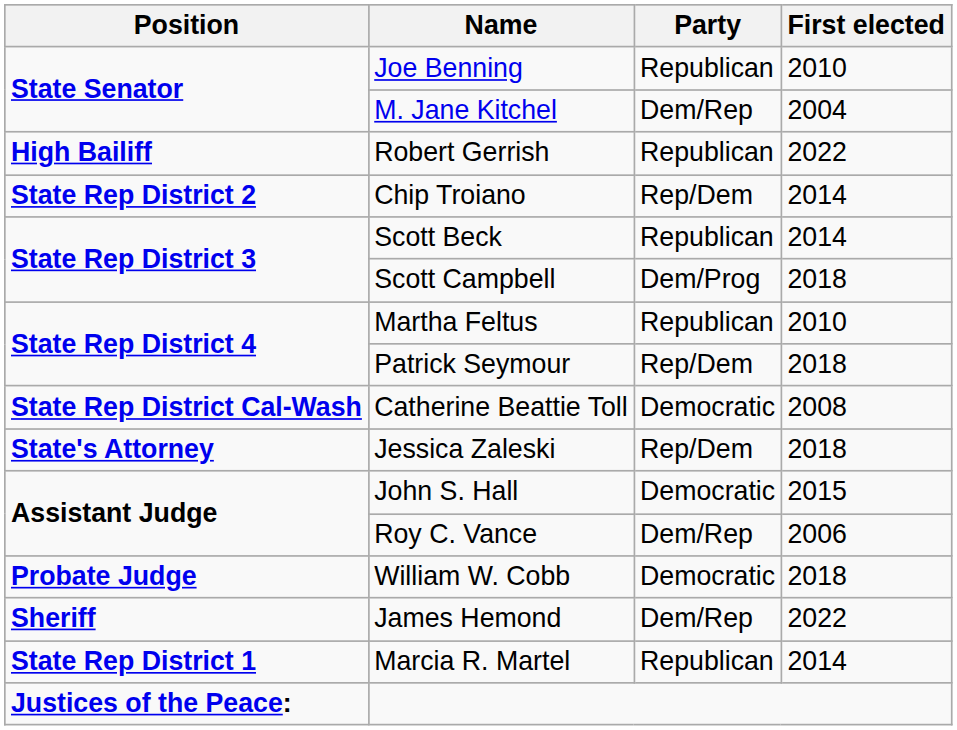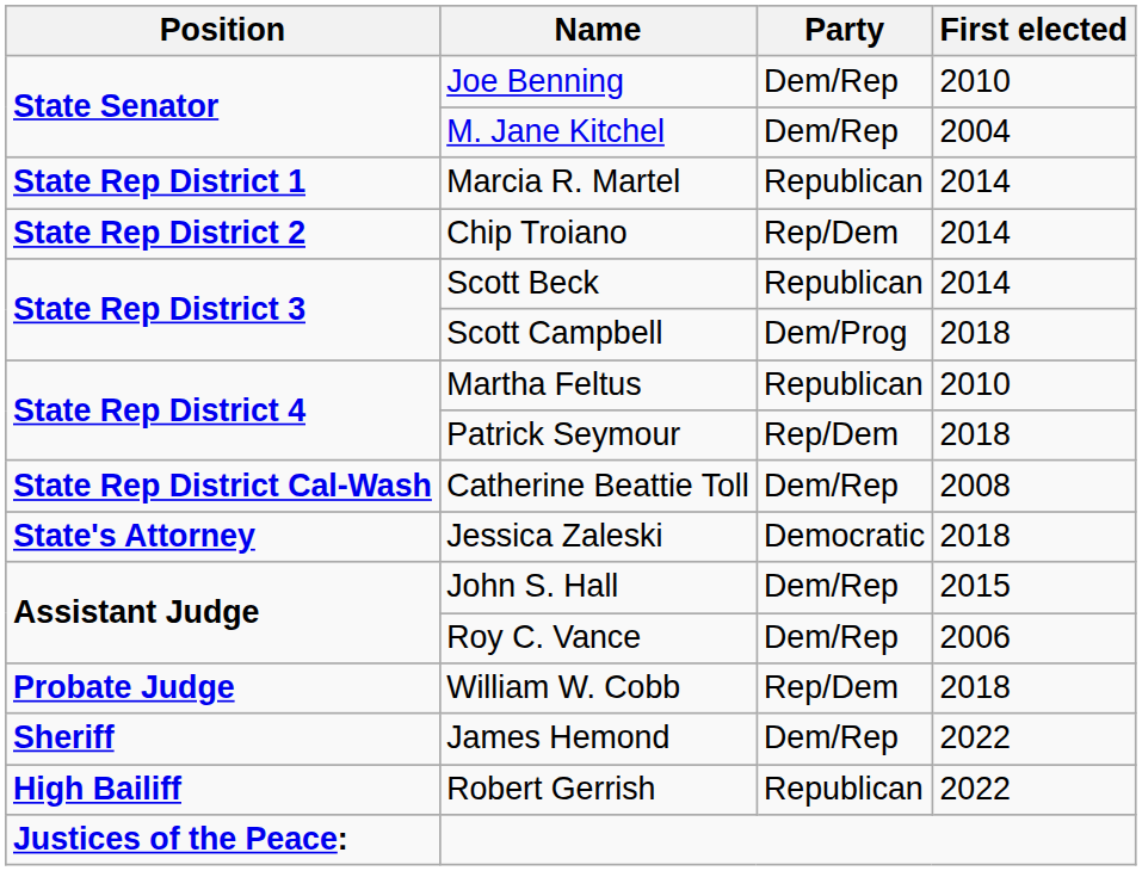Joe Benning | Party: Republican -> Dem/Rep
rows swapped: Marcia R. Martel <-> Robert Gerrish
Catherine Beattie Toll | Party: Democratic -> Dem/Rep
Jessica Zaleski | Party: Rep/Dem -> Democratic
John S. Hall | Party: Democratic -> Dem/Rep
William W. Cobb | Party: Democratic -> Rep/Dem
